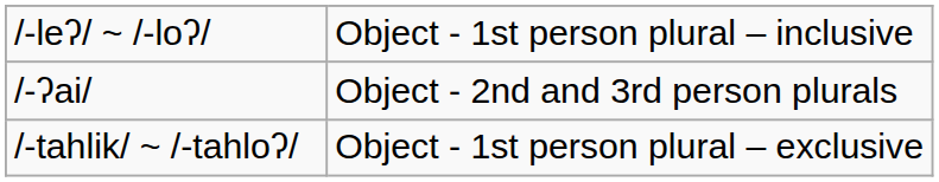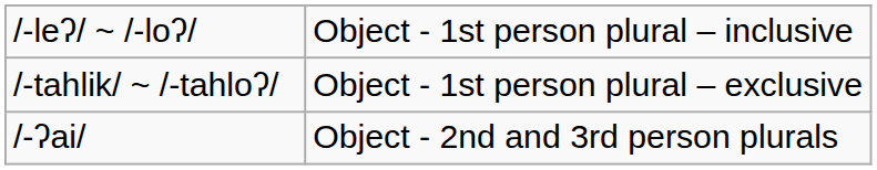rows swapped: /-tahlik/ ~ /-tahloʔ/ <-> /-ʔai/
